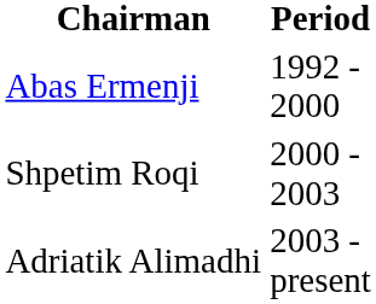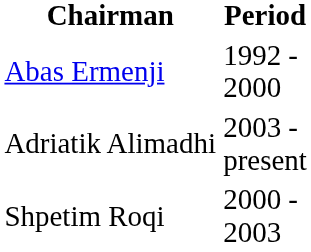rows swapped: Shpetim Roqi <-> Adriatik Alimadhi
